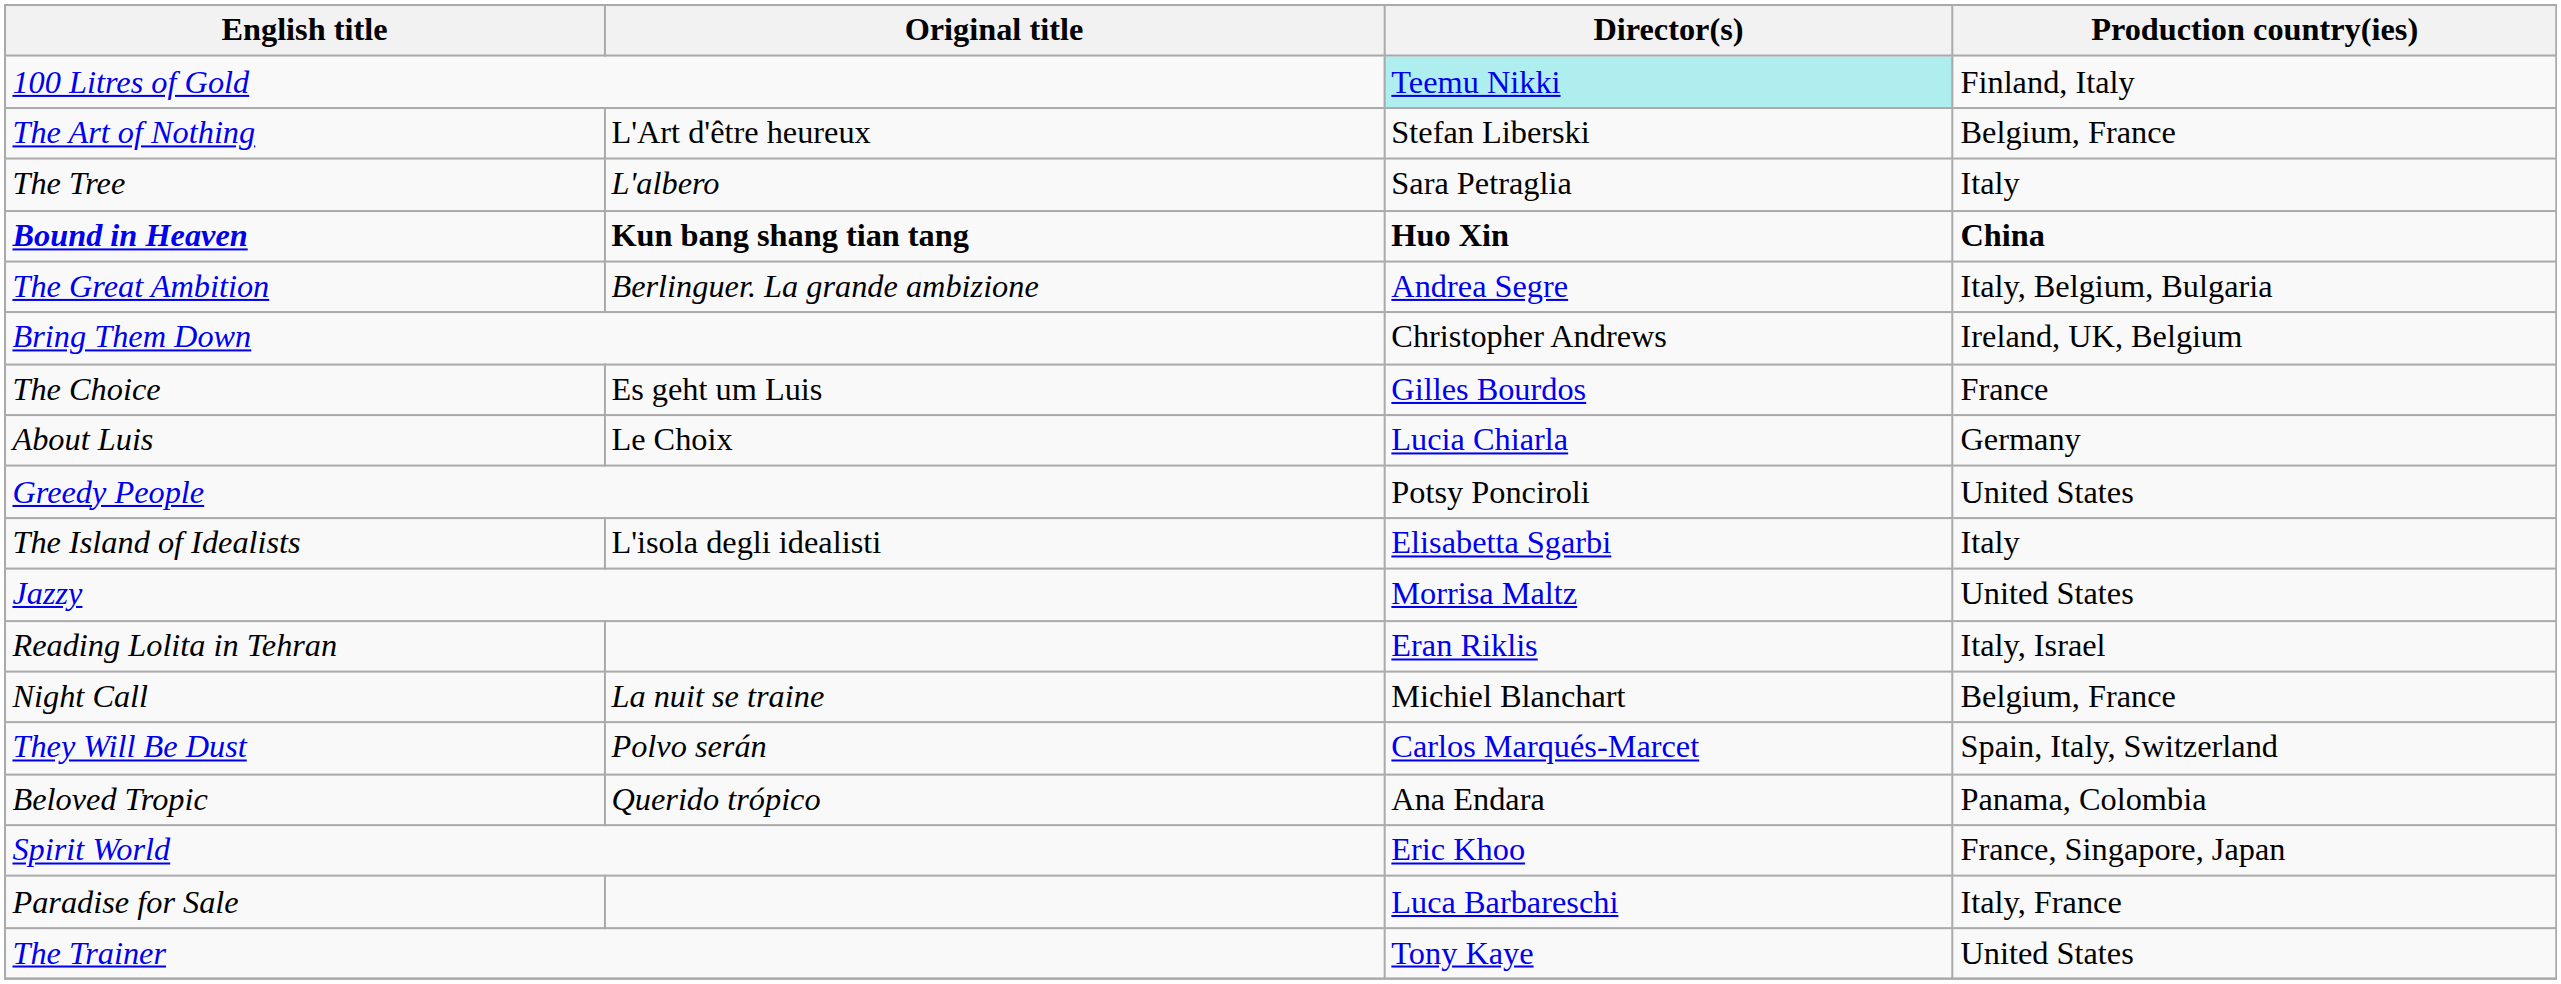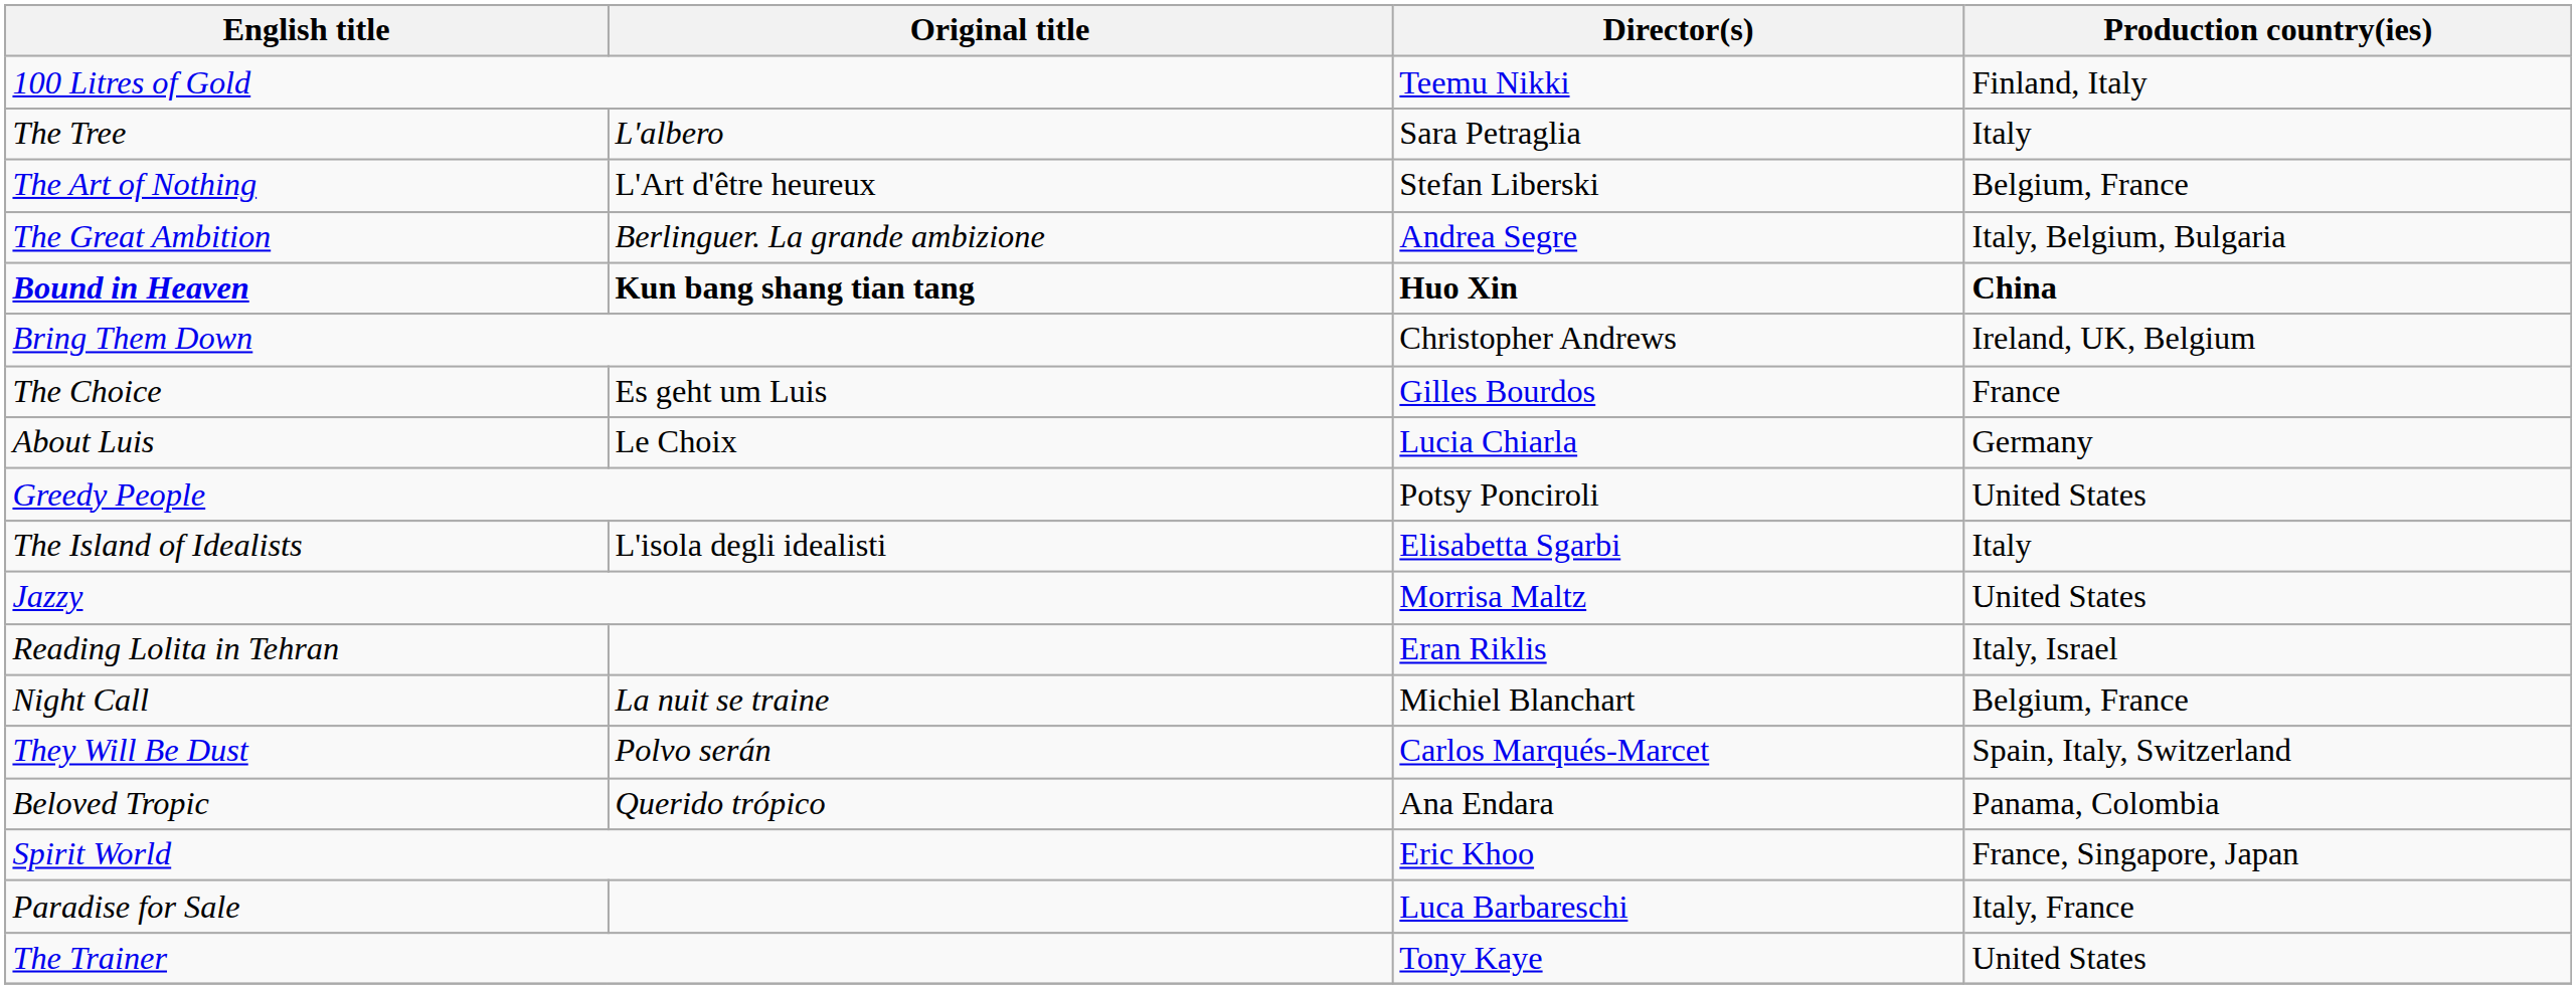100 Litres of Gold | Director(s): paleturquoise background -> no background
rows swapped: The Tree <-> The Art of Nothing
rows swapped: Bound in Heaven <-> The Great Ambition
